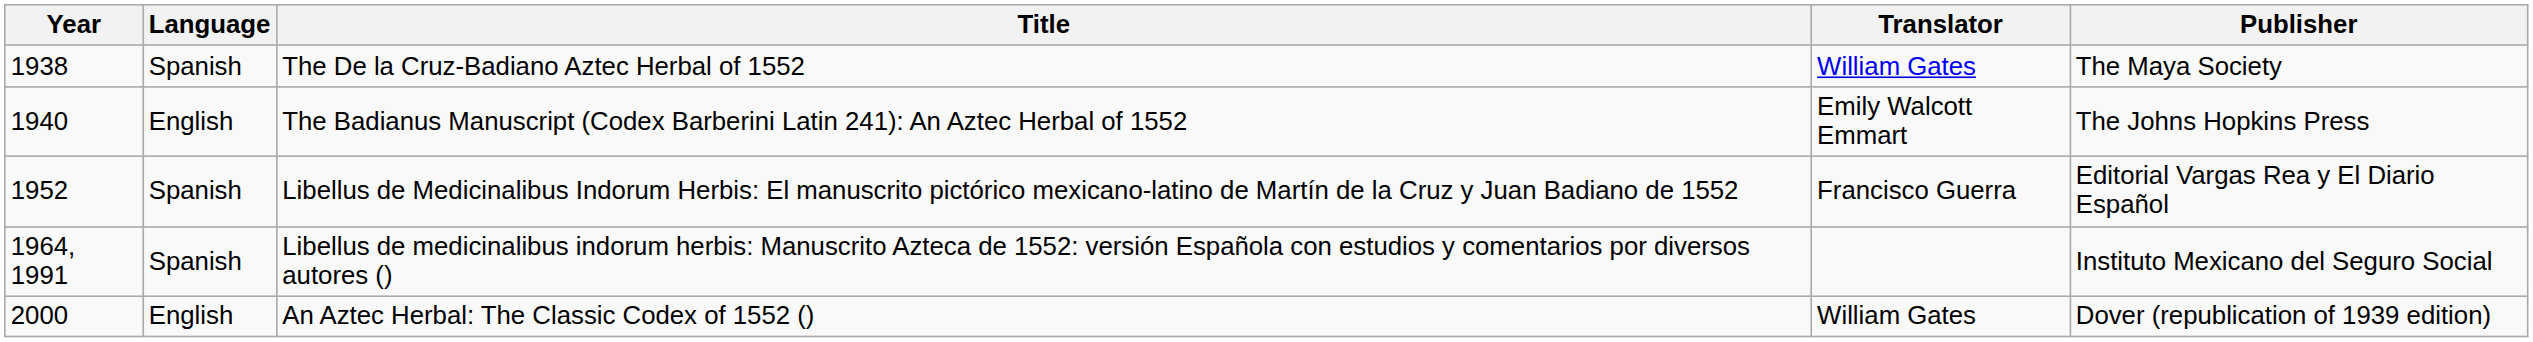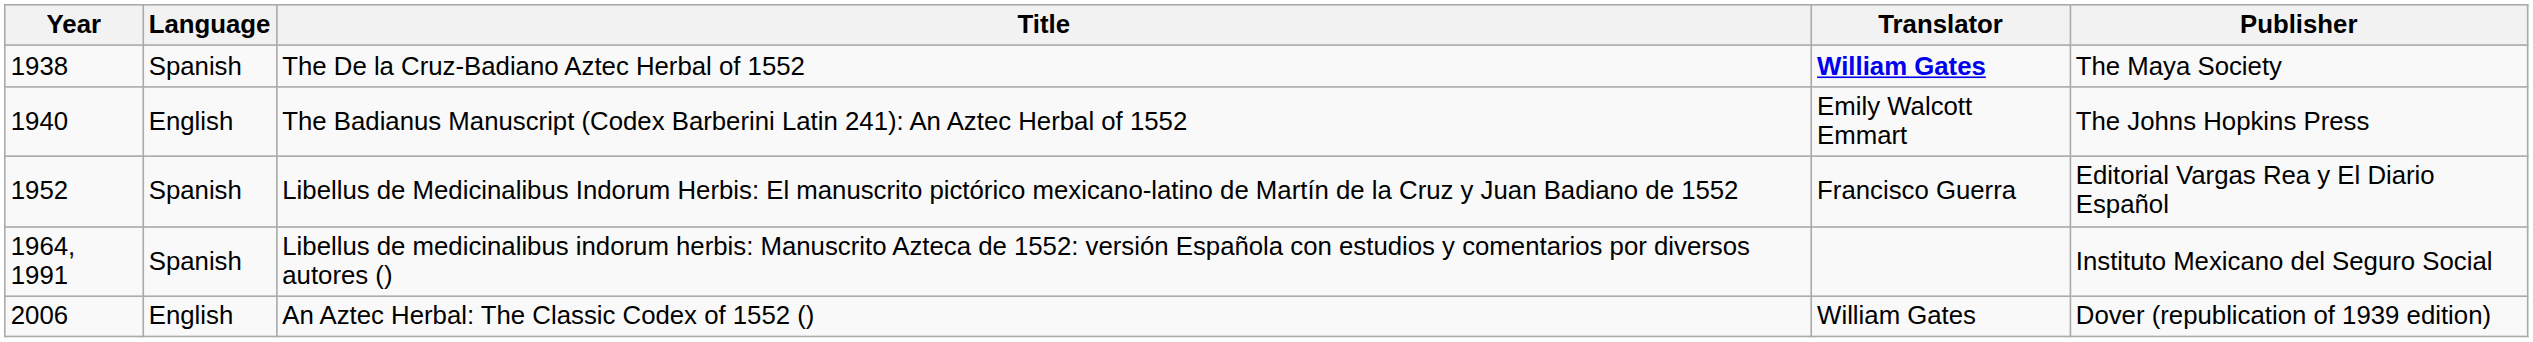The De la Cruz-Badiano Aztec Herbal of 1552 | Translator: normal -> bold
An Aztec Herbal: The Classic Codex of 1552 () | Year: 2000 -> 2006
